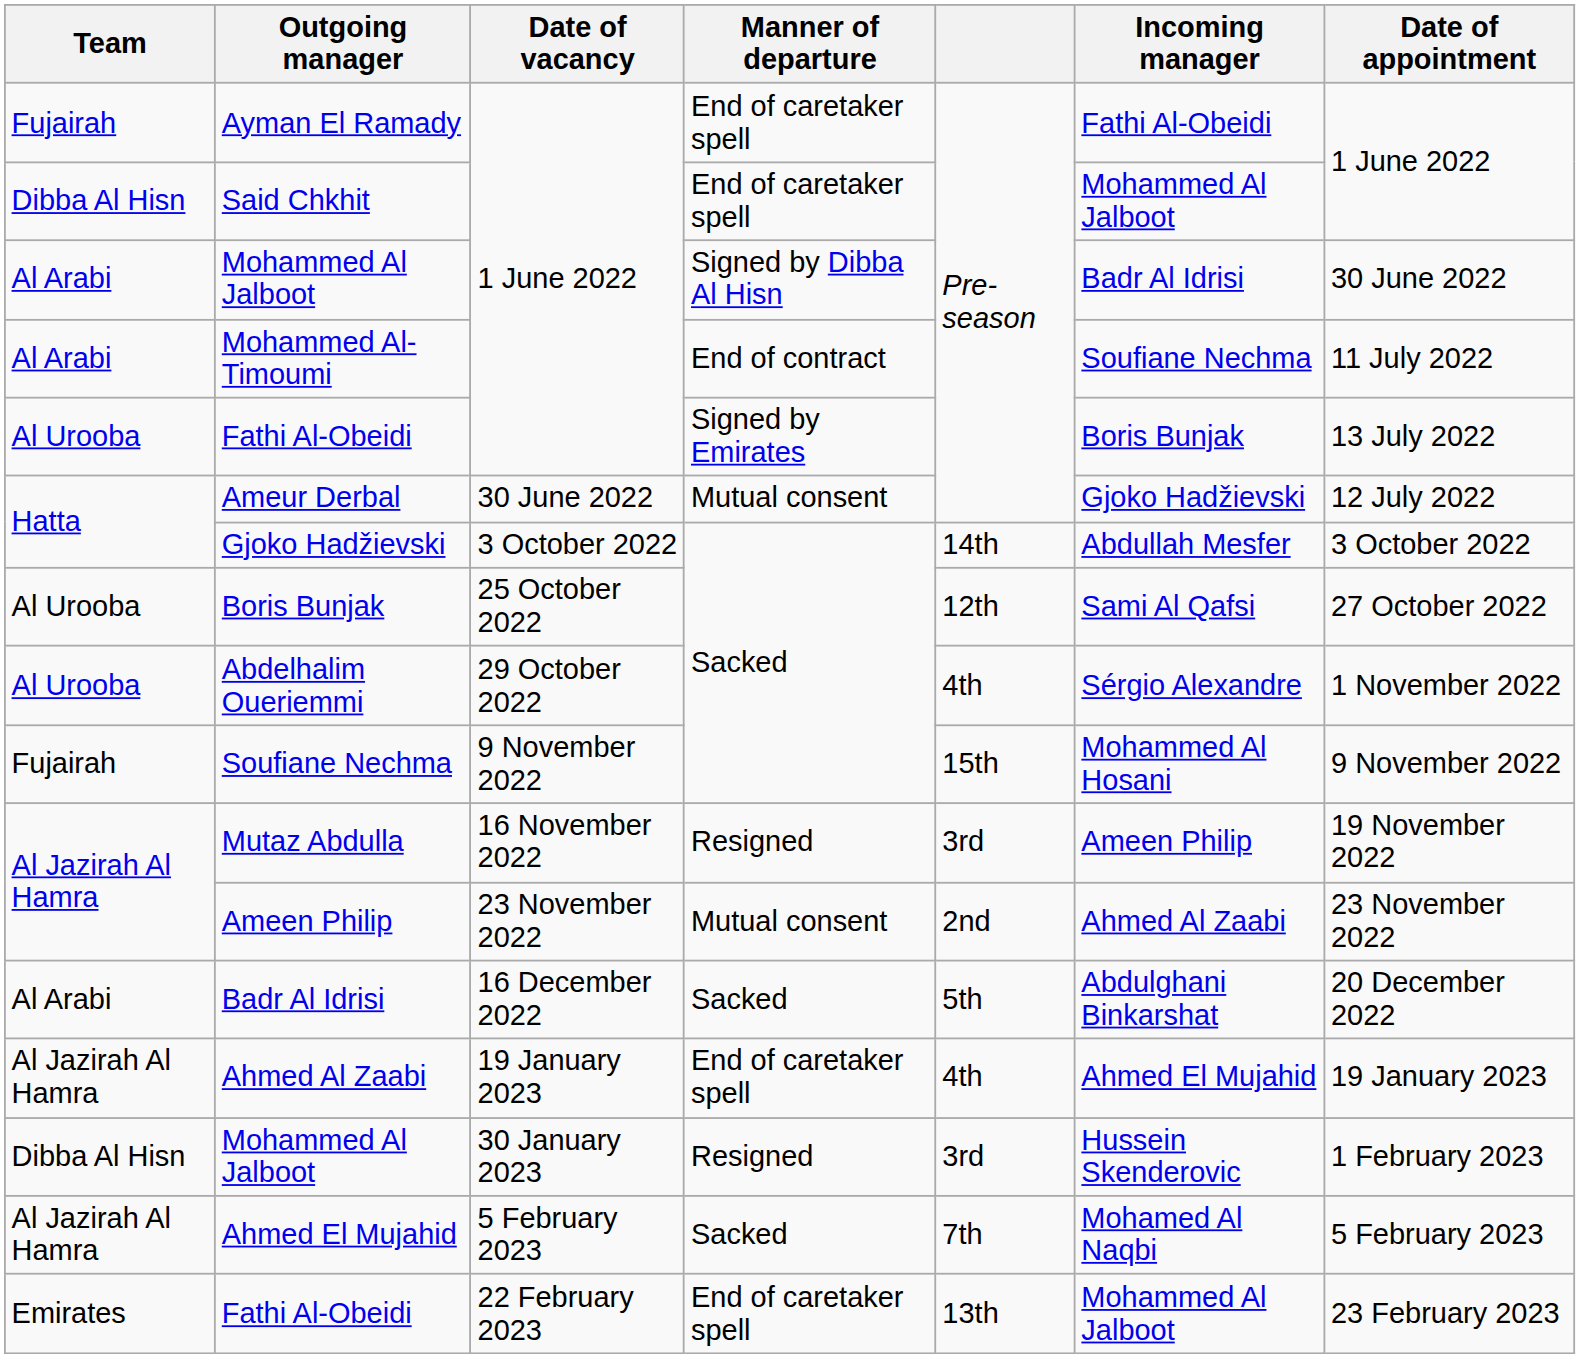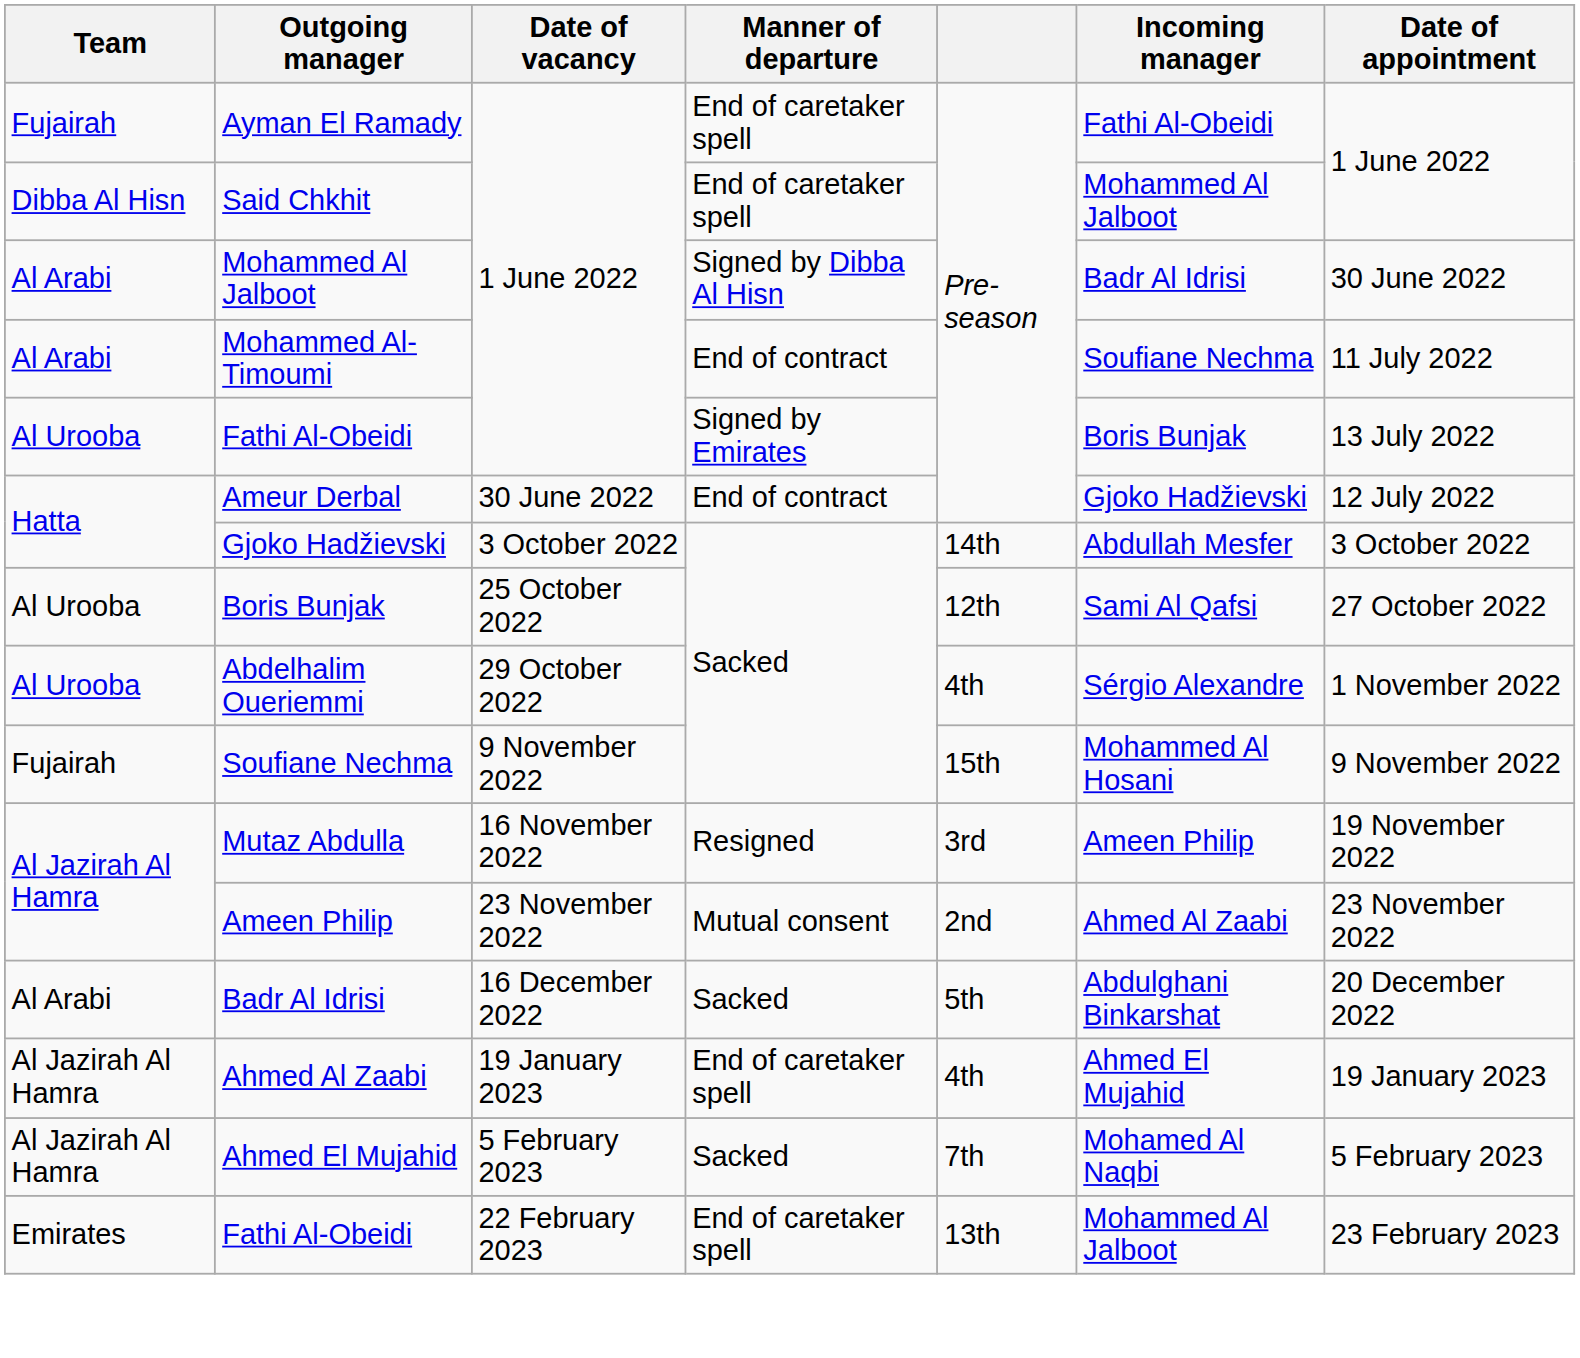Ameur Derbal | Manner of departure: Mutual consent -> End of contract
- row: Dibba Al Hisn | Mohammed Al Jalboot | 30 January 2023 | Resigned | 3rd | Hussein Skenderovic | 1 February 2023
